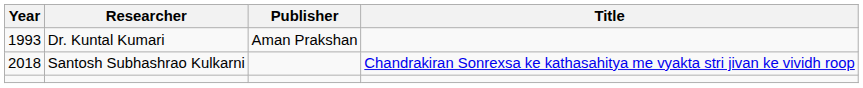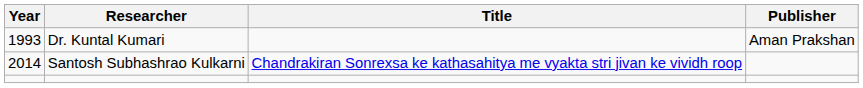columns swapped: Publisher <-> Title
Santosh Subhashrao Kulkarni | Year: 2018 -> 2014
